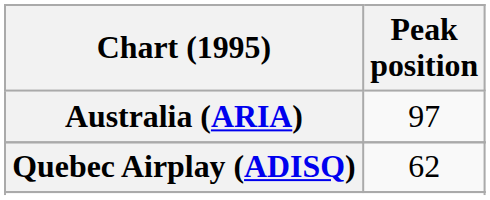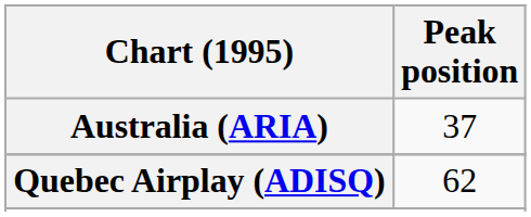Australia (ARIA) | Peak position: 97 -> 37
